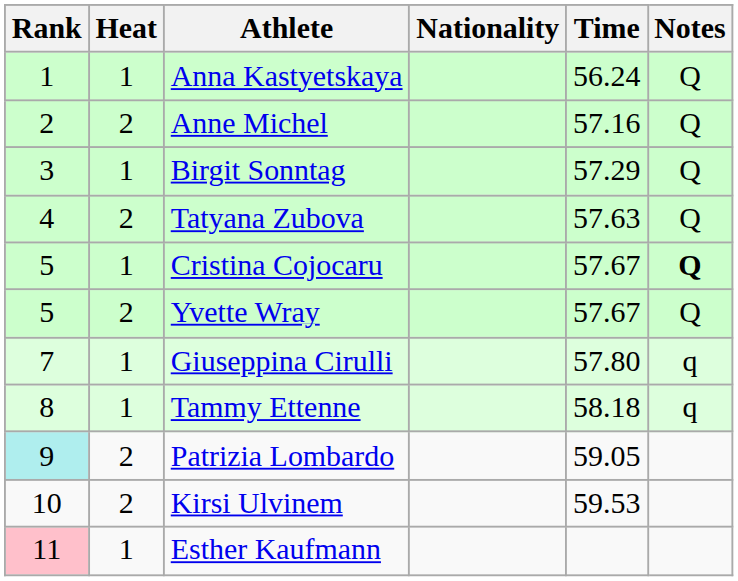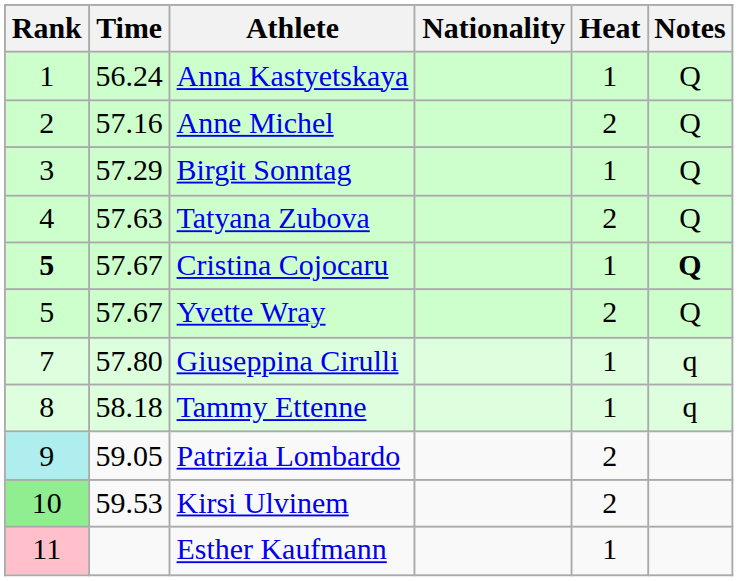columns swapped: Heat <-> Time
Cristina Cojocaru | Rank: normal -> bold
Kirsi Ulvinem | Rank: no background -> lightgreen background
